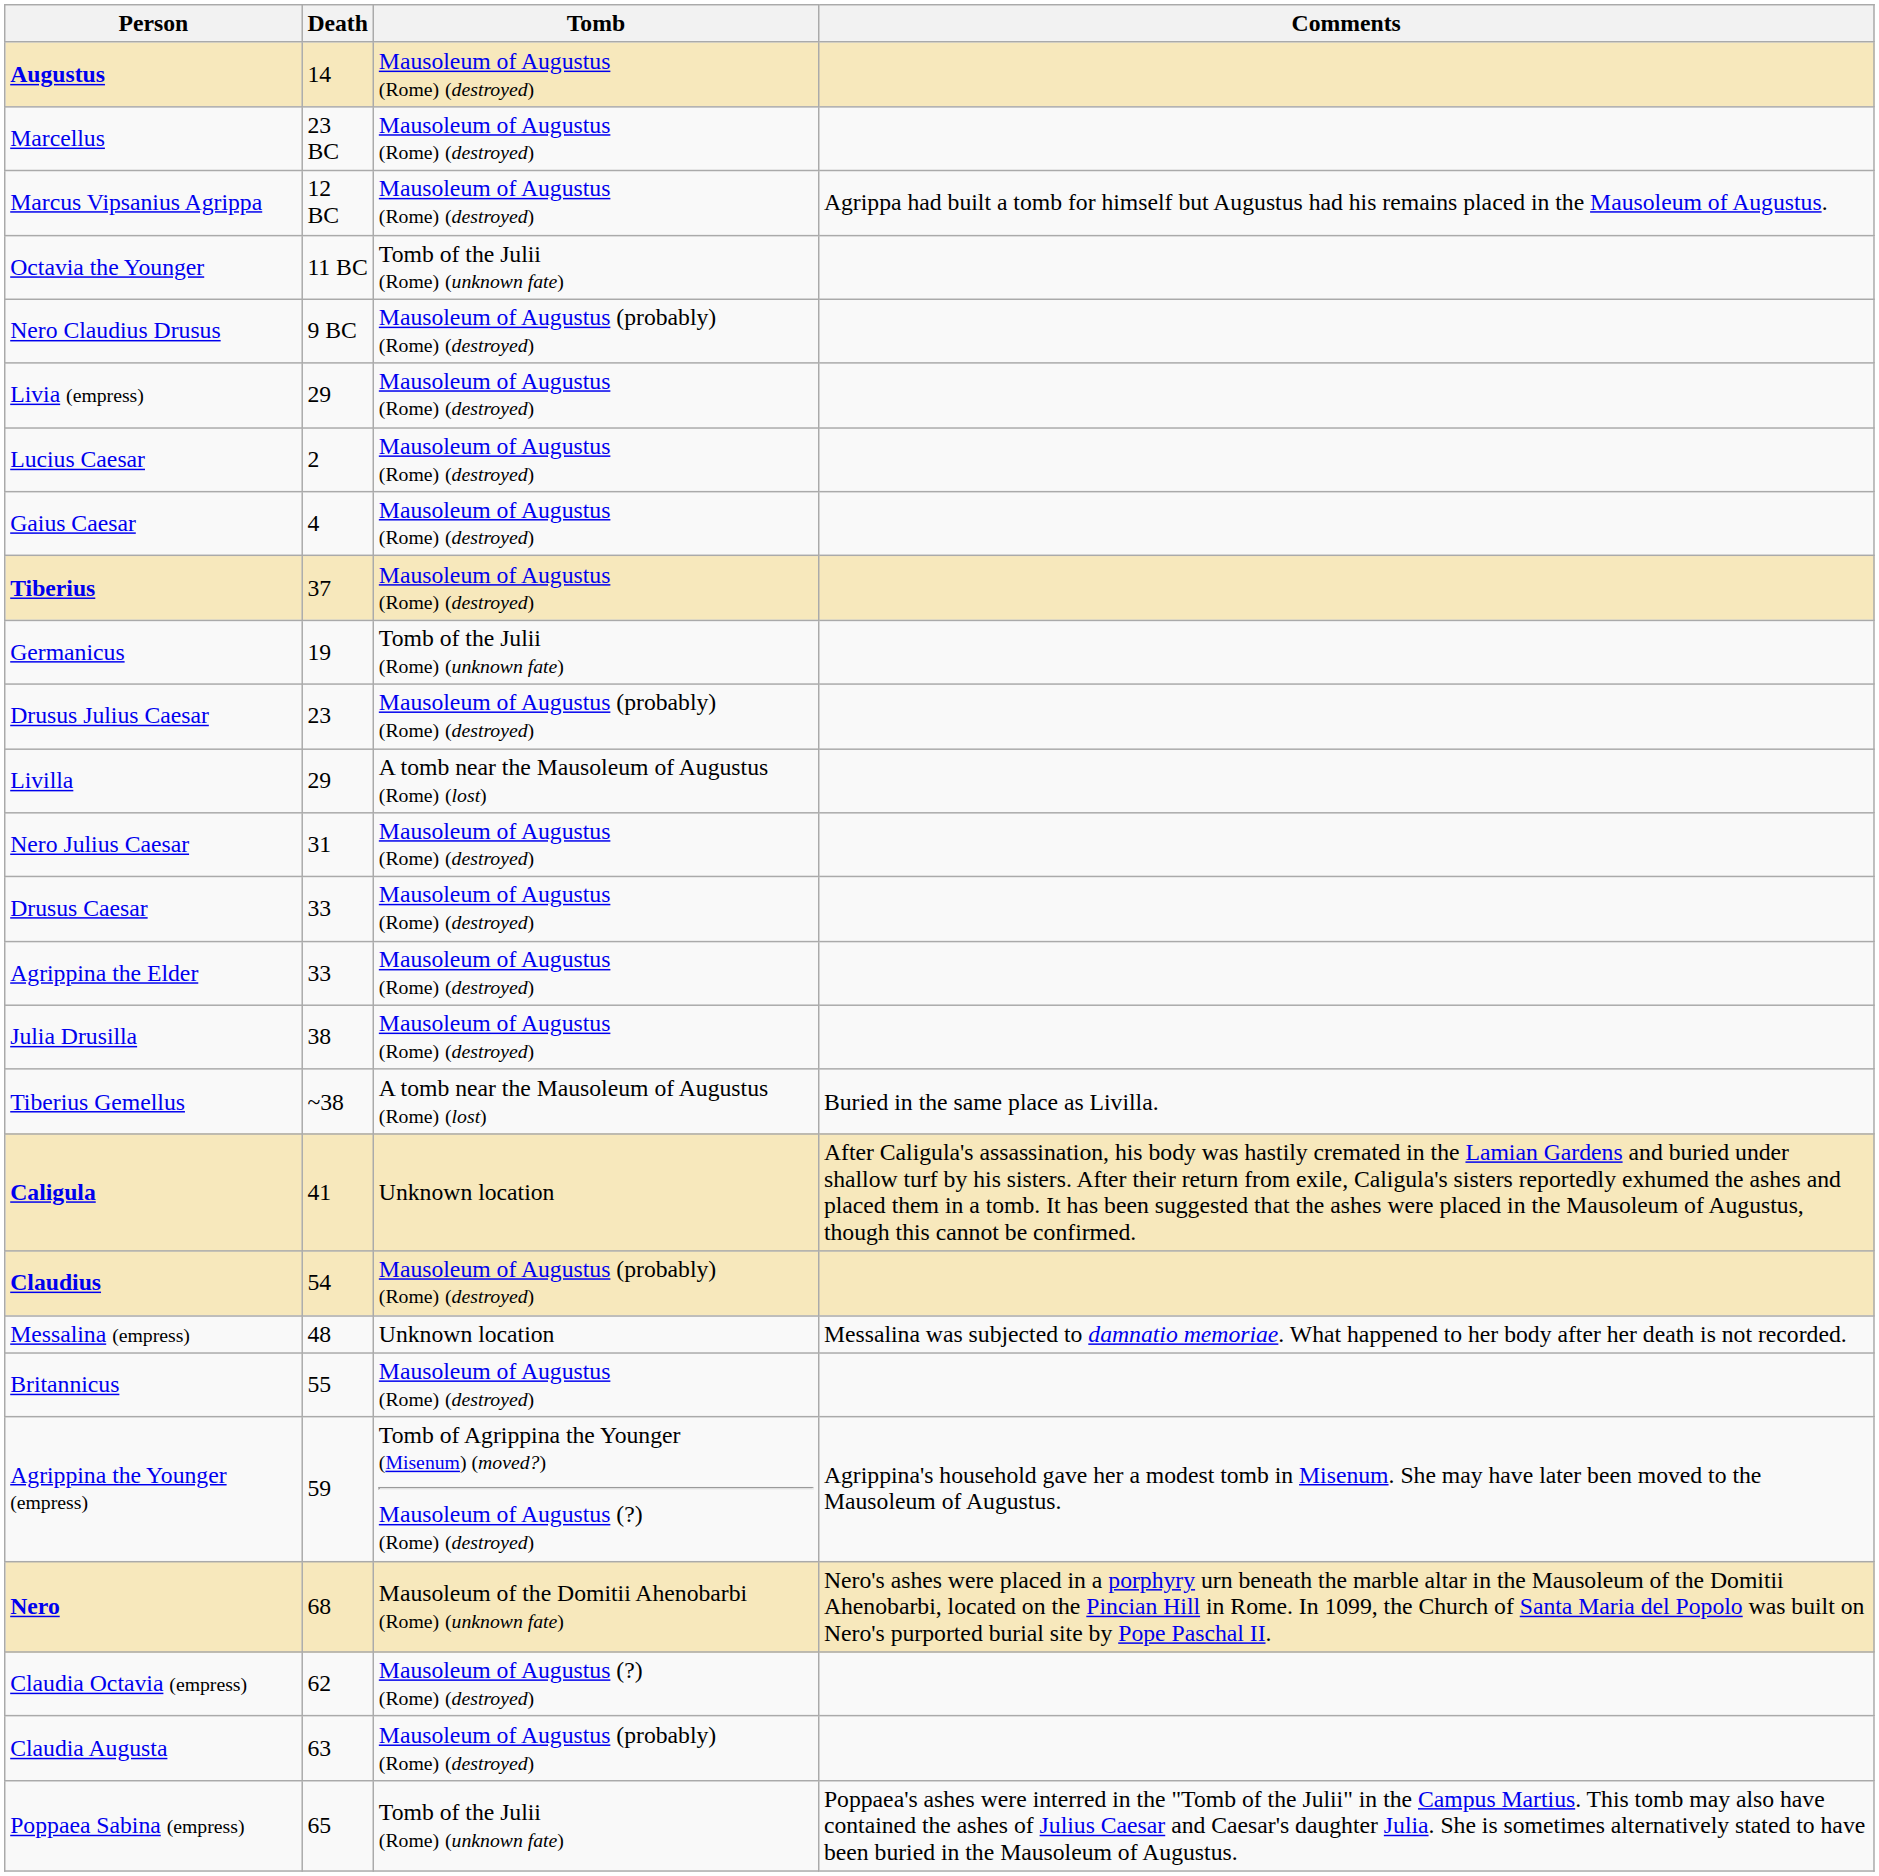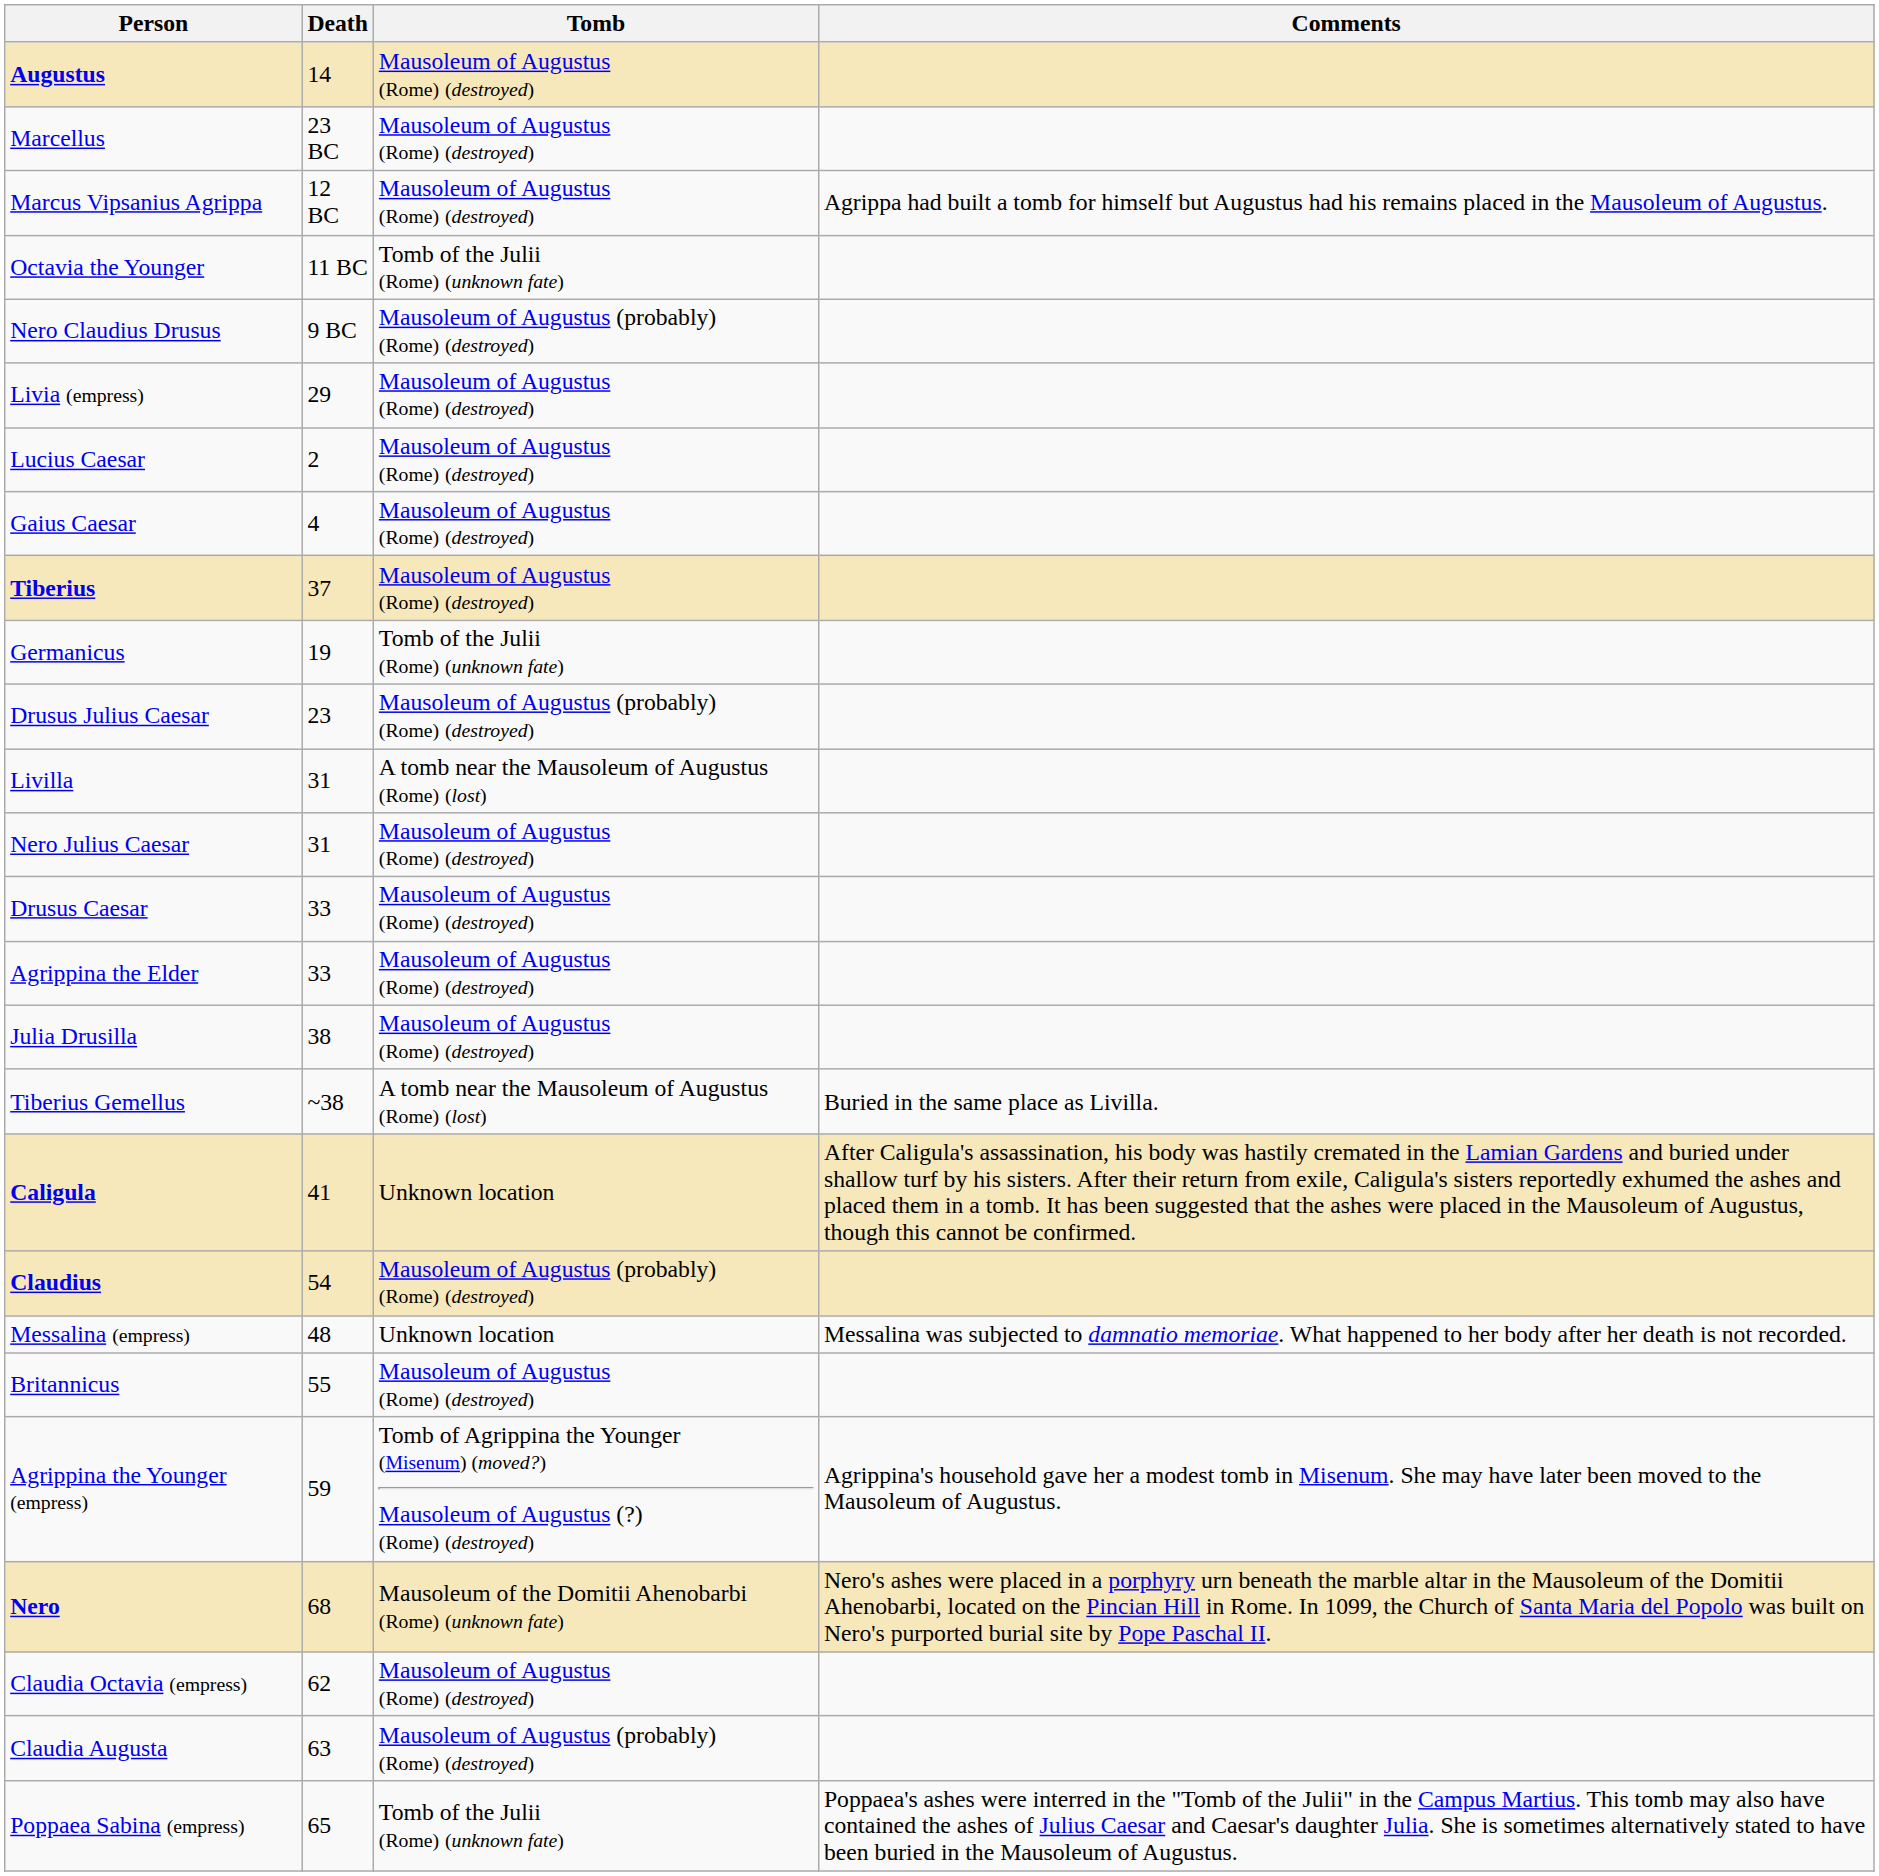Livilla | Death: 29 -> 31
Claudia Octavia (empress) | Tomb: Mausoleum of Augustus (?) (Rome) (destroyed) -> Mausoleum of Augustus (Rome) (destroyed)
